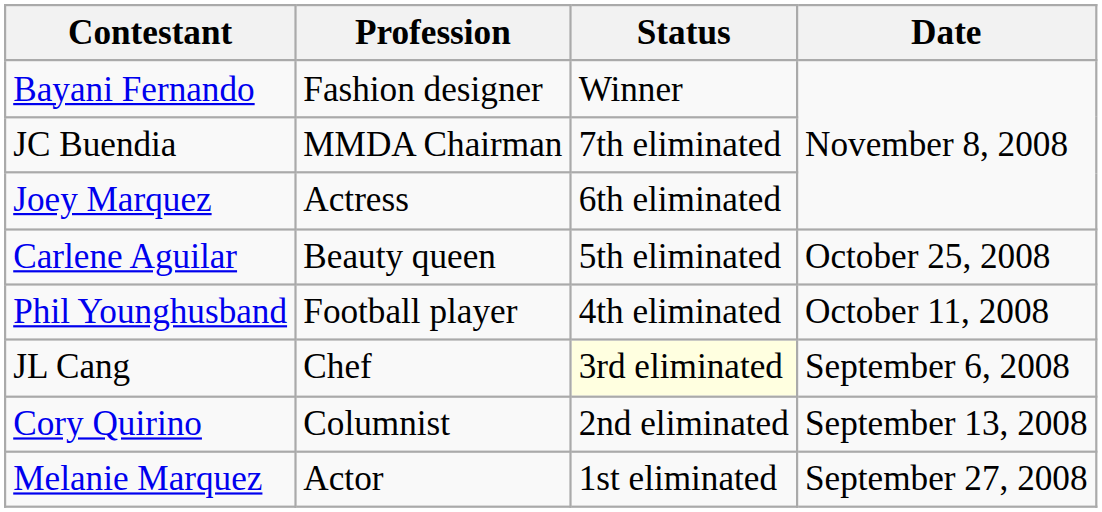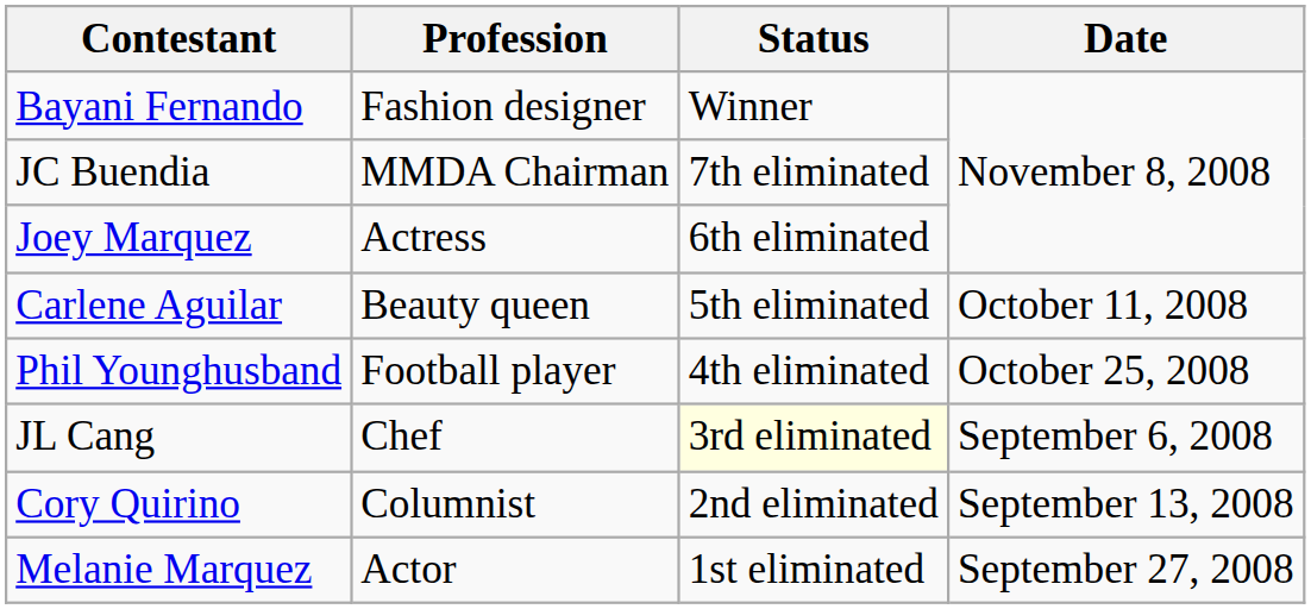Carlene Aguilar | Date: October 25, 2008 -> October 11, 2008
Phil Younghusband | Date: October 11, 2008 -> October 25, 2008
